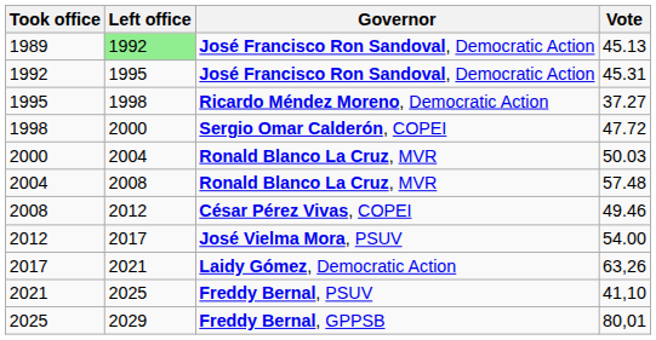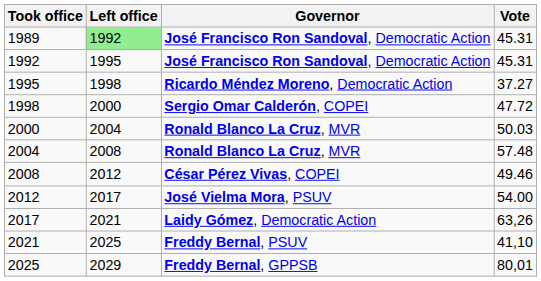1989 | Vote: 45.13 -> 45.31
